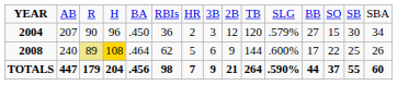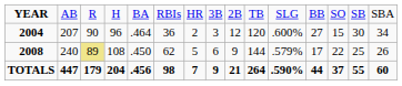2004 | column 5: .450 -> .464
2004 | column 11: .579% -> .600%
2008 | column 4: gold background -> no background
2008 | column 5: .464 -> .450
2008 | column 11: .600% -> .579%
